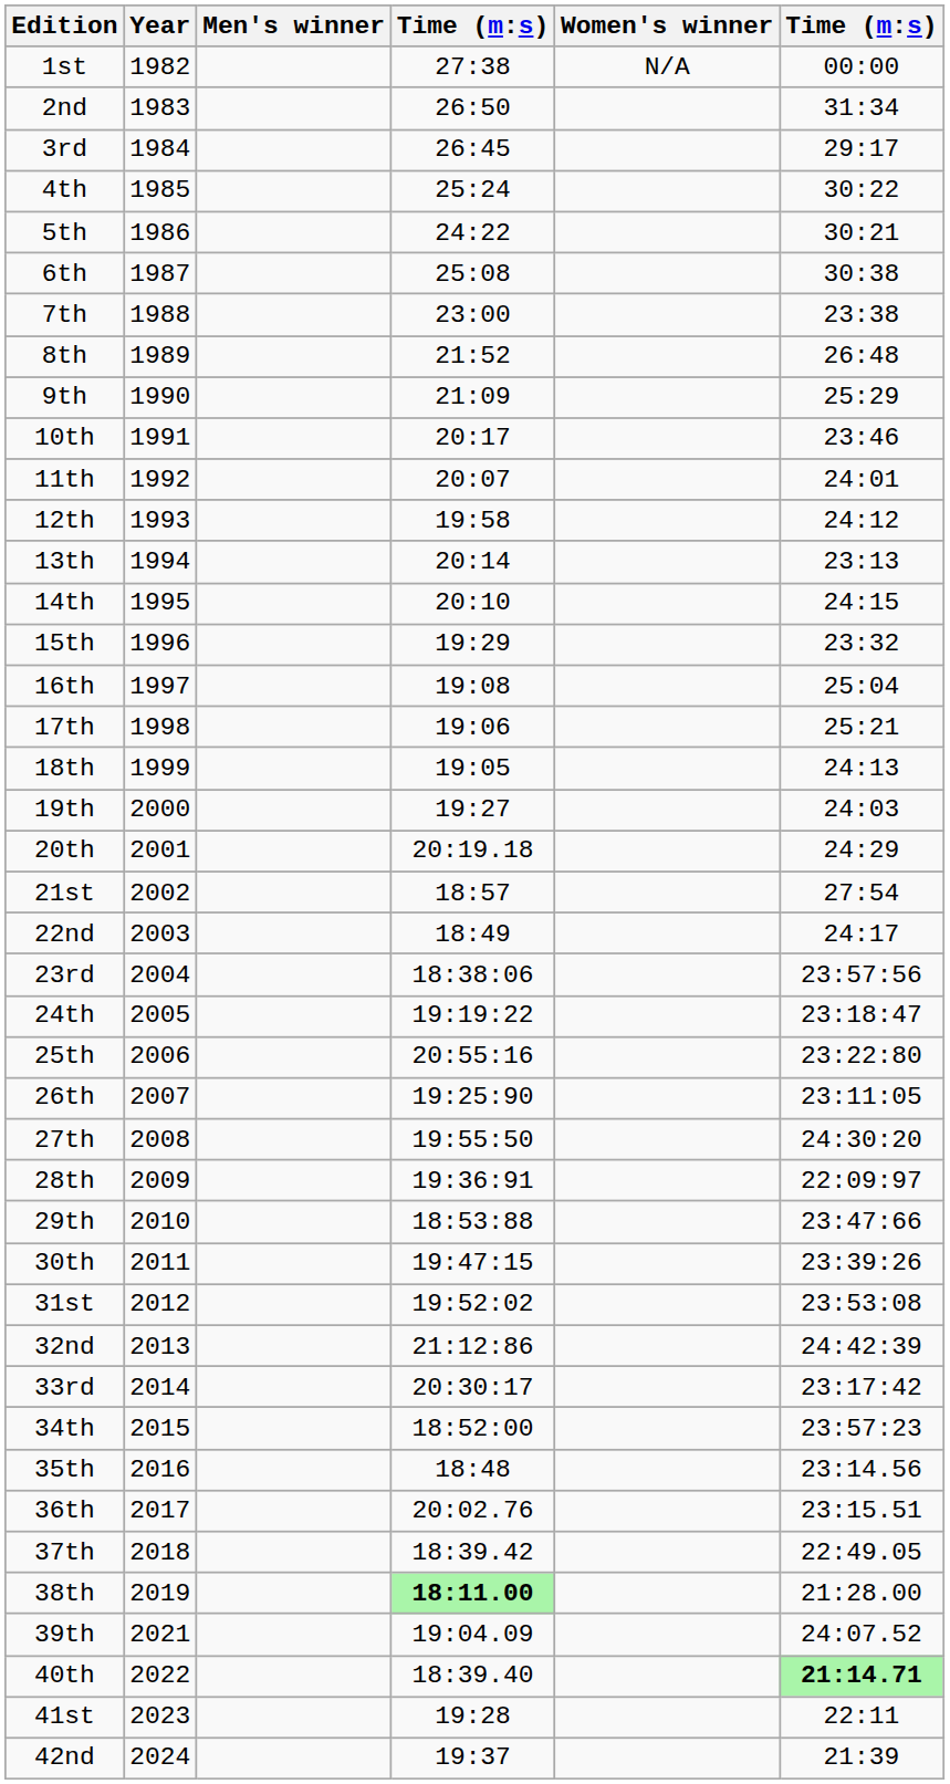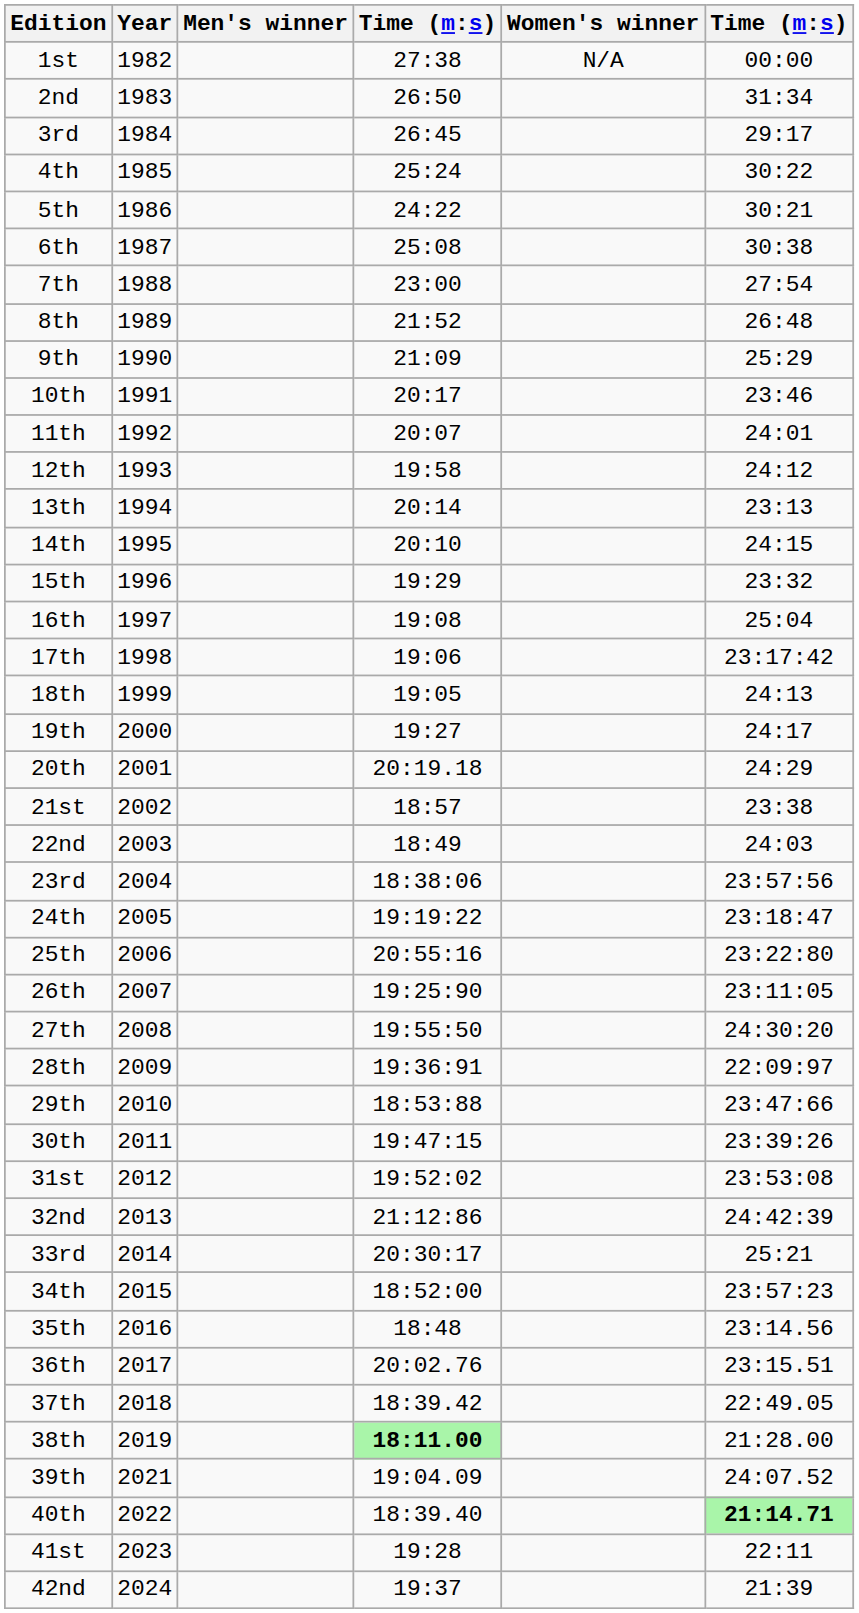7th | column 6: 23:38 -> 27:54
17th | column 6: 25:21 -> 23:17:42
19th | column 6: 24:03 -> 24:17
21st | column 6: 27:54 -> 23:38
22nd | column 6: 24:17 -> 24:03
33rd | column 6: 23:17:42 -> 25:21
